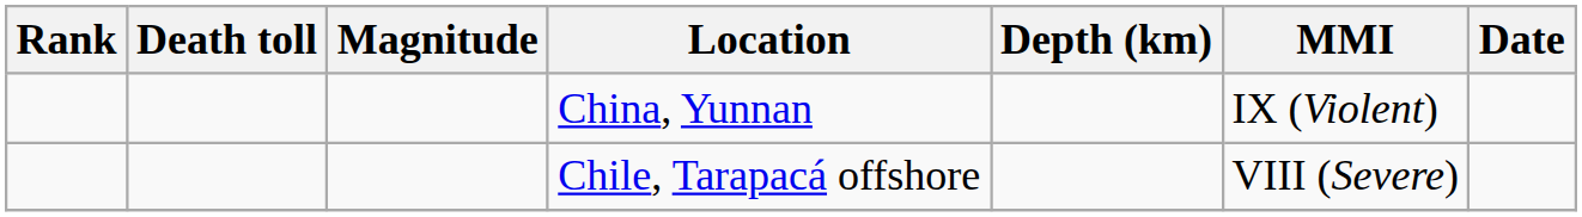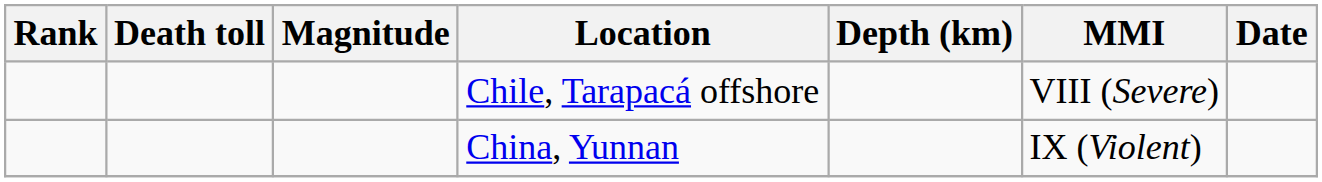rows swapped: China, Yunnan <-> Chile, Tarapacá offshore
